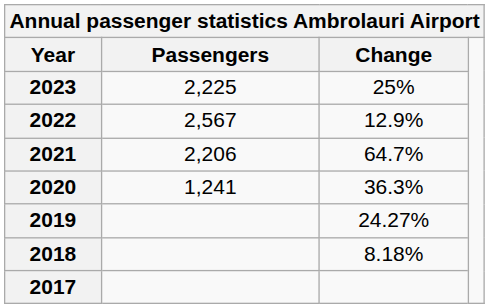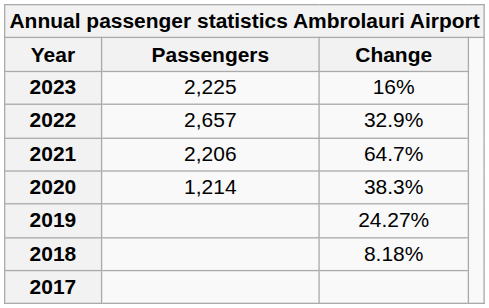2023 | Change: 25% -> 16%
2022 | Passengers: 2,567 -> 2,657
2022 | Change: 12.9% -> 32.9%
2020 | Passengers: 1,241 -> 1,214
2020 | Change: 36.3% -> 38.3%
